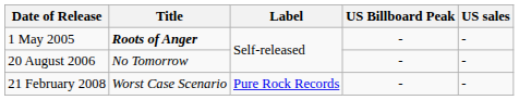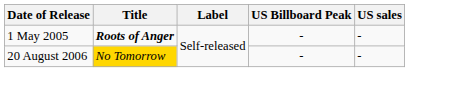20 August 2006 | Title: no background -> gold background
- row: 21 February 2008 | Worst Case Scenario | Pure Rock Records | - | -
